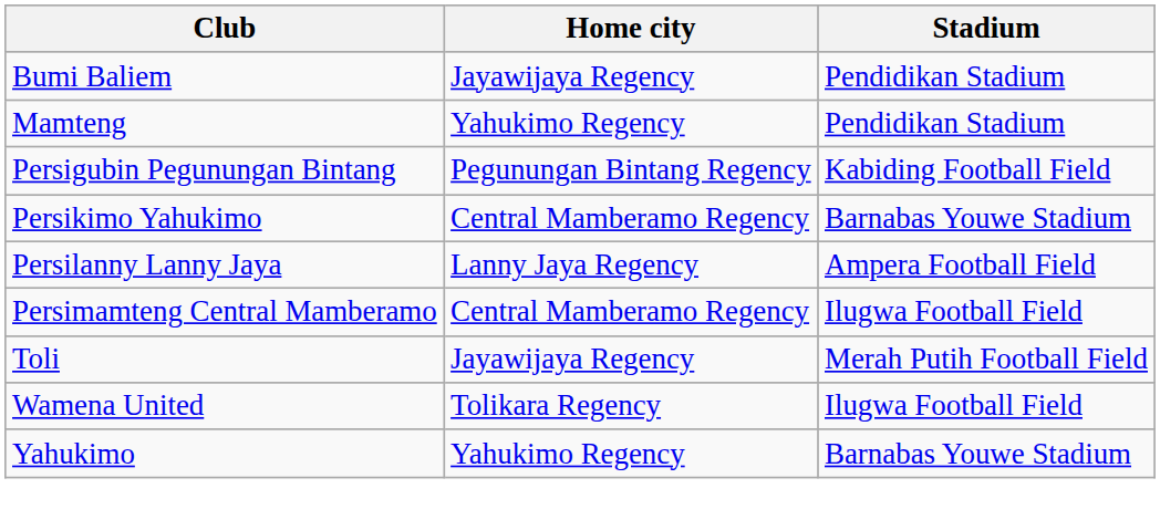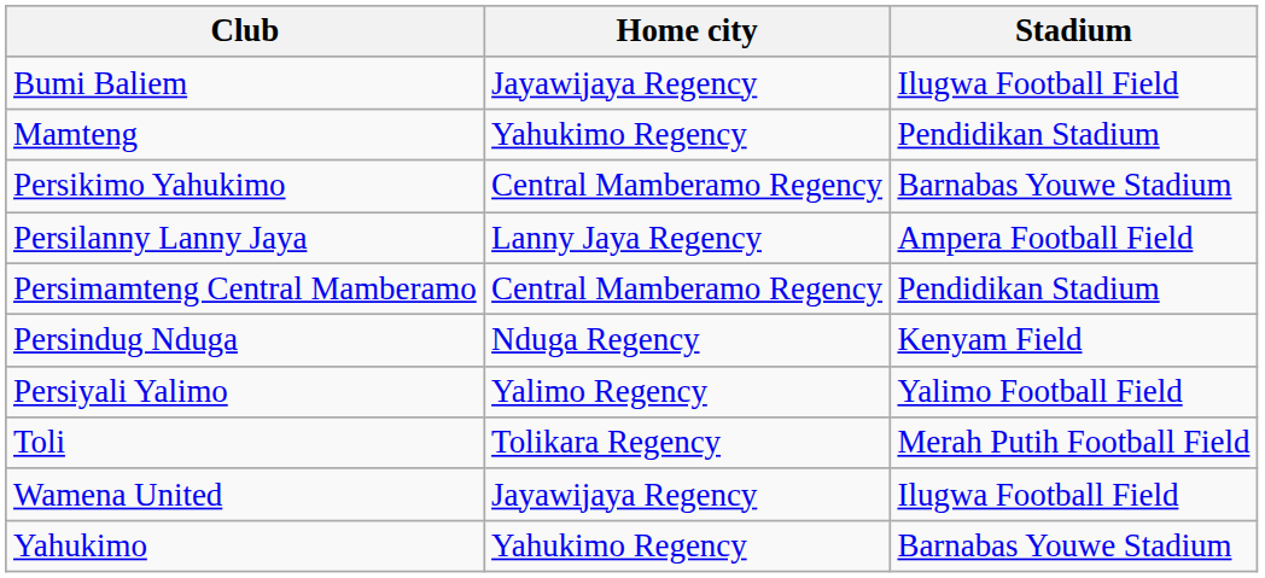Bumi Baliem | Stadium: Pendidikan Stadium -> Ilugwa Football Field
- row: Persigubin Pegunungan Bintang | Pegunungan Bintang Regency | Kabiding Football Field
Persimamteng Central Mamberamo | Stadium: Ilugwa Football Field -> Pendidikan Stadium
+ row: Persindug Nduga | Nduga Regency | Kenyam Field
+ row: Persiyali Yalimo | Yalimo Regency | Yalimo Football Field
Toli | Home city: Jayawijaya Regency -> Tolikara Regency
Wamena United | Home city: Tolikara Regency -> Jayawijaya Regency
